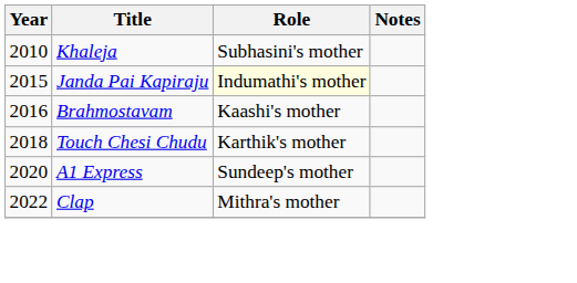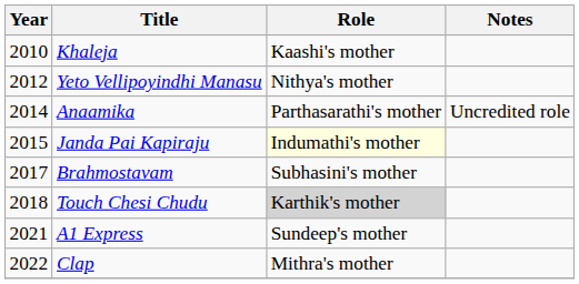Khaleja | Role: Subhasini's mother -> Kaashi's mother
+ row: 2012 | Yeto Vellipoyindhi Manasu | Nithya's mother
+ row: 2014 | Anaamika | Parthasarathi's mother | Uncredited role
Brahmostavam | Year: 2016 -> 2017
Brahmostavam | Role: Kaashi's mother -> Subhasini's mother
Touch Chesi Chudu | Role: no background -> lightgrey background
A1 Express | Year: 2020 -> 2021
